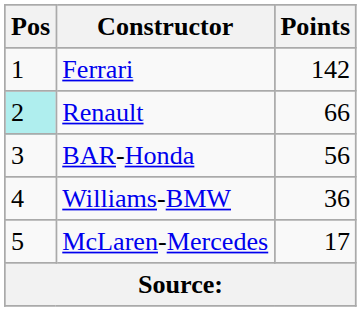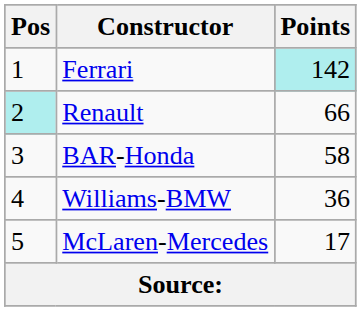Ferrari | Points: no background -> paleturquoise background
BAR-Honda | Points: 56 -> 58
